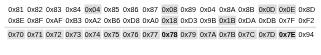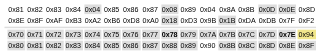0x70 | column 17: no background -> khaki background
+ row: 0x80 | 0x81 | 0x82 | 0x83 | 0x84 | 0x85 | 0x86 | 0x87 | 0x88 | 0x89 | 0x90 | 0x8B | 0x8C | 0x8D | 0x8E | 0x8F
